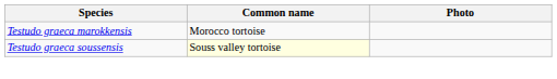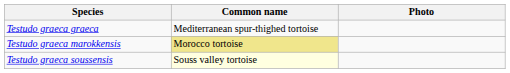+ row: Testudo graeca graeca | Mediterranean spur-thighed tortoise
Testudo graeca marokkensis | Common name: no background -> khaki background
